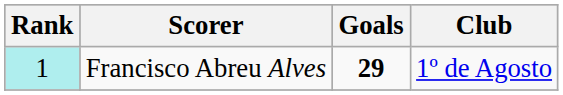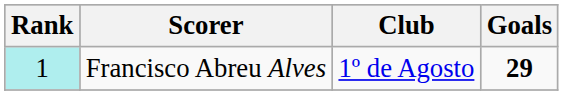columns swapped: Club <-> Goals
